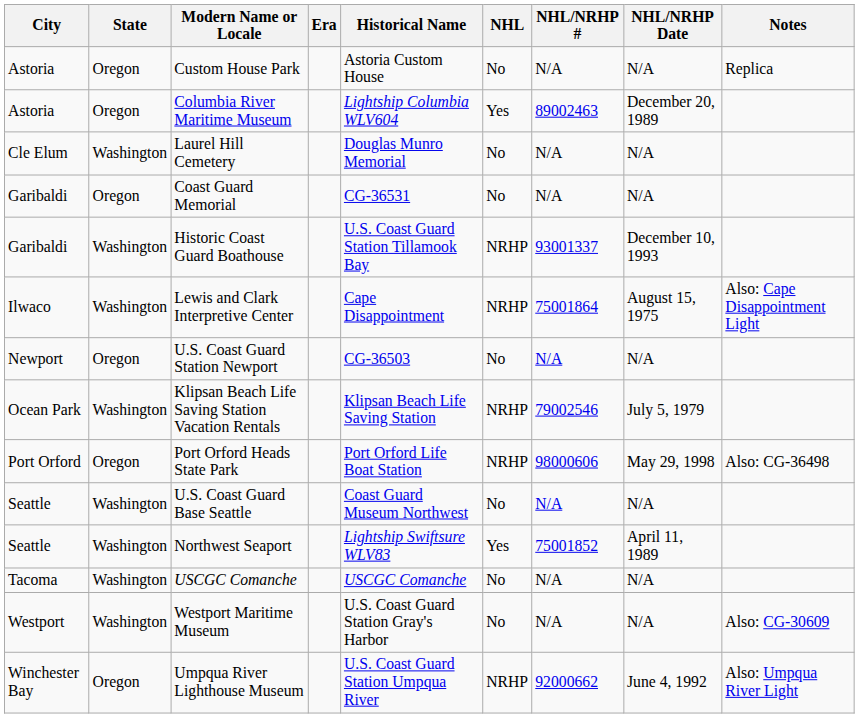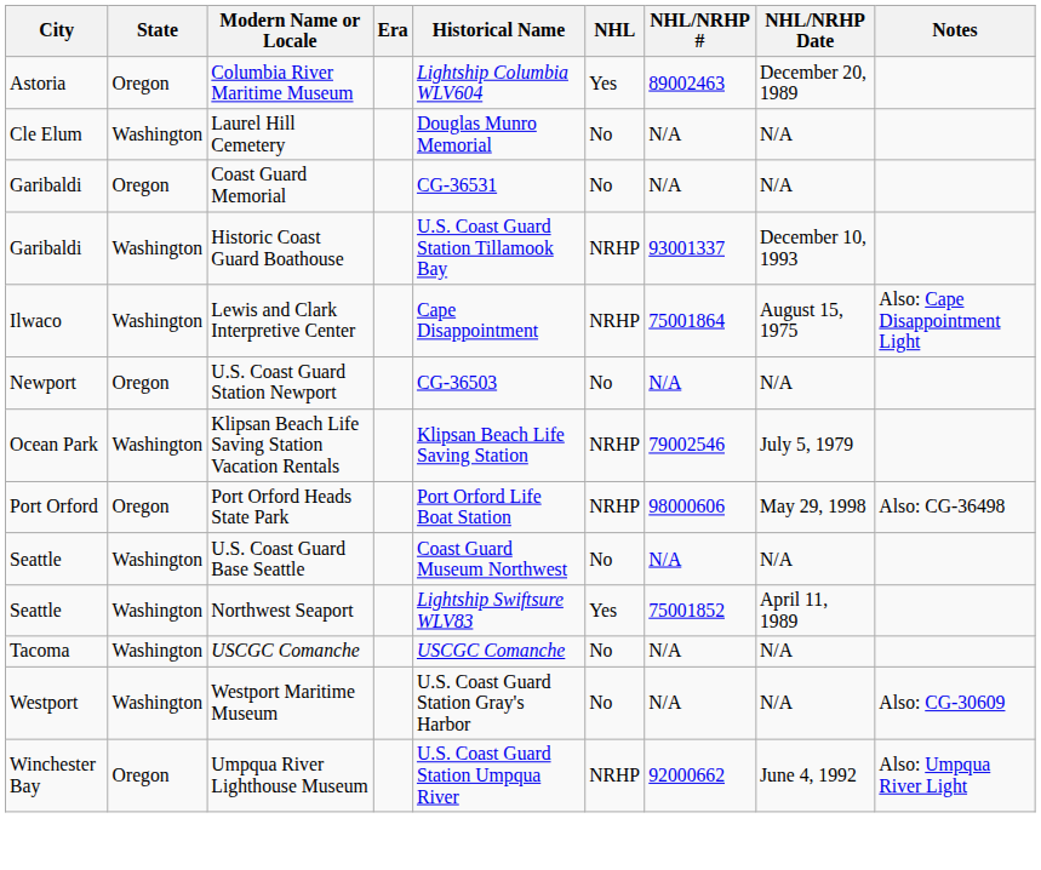- row: Astoria | Oregon | Custom House Park | Astoria Custom House | No | N/A | N/A | Replica
